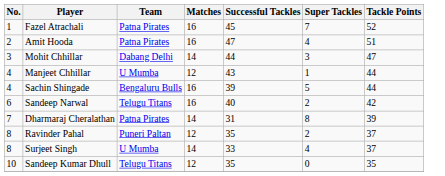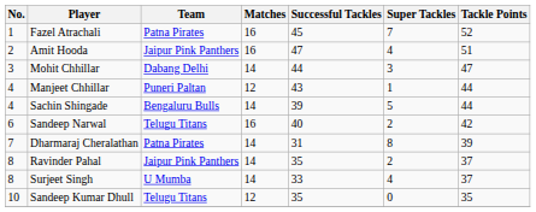Amit Hooda | Team: Patna Pirates -> Jaipur Pink Panthers
Manjeet Chhillar | Team: U Mumba -> Puneri Paltan
Sachin Shingade | Matches: 16 -> 14
Ravinder Pahal | Team: Puneri Paltan -> Jaipur Pink Panthers
Ravinder Pahal | Matches: 12 -> 14
